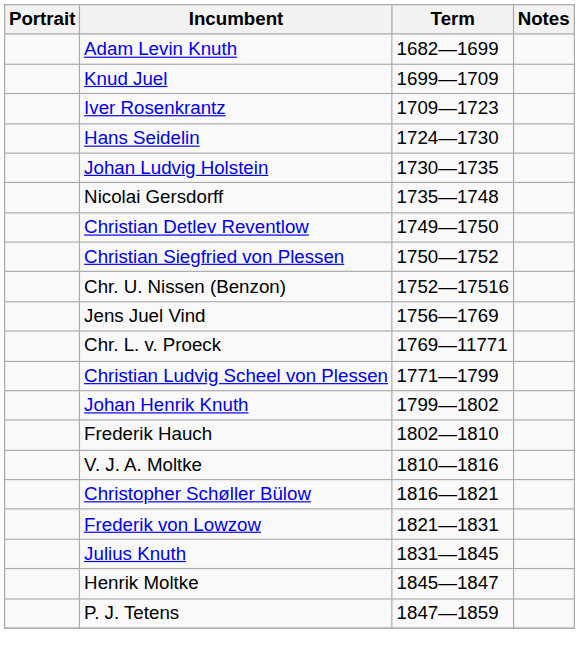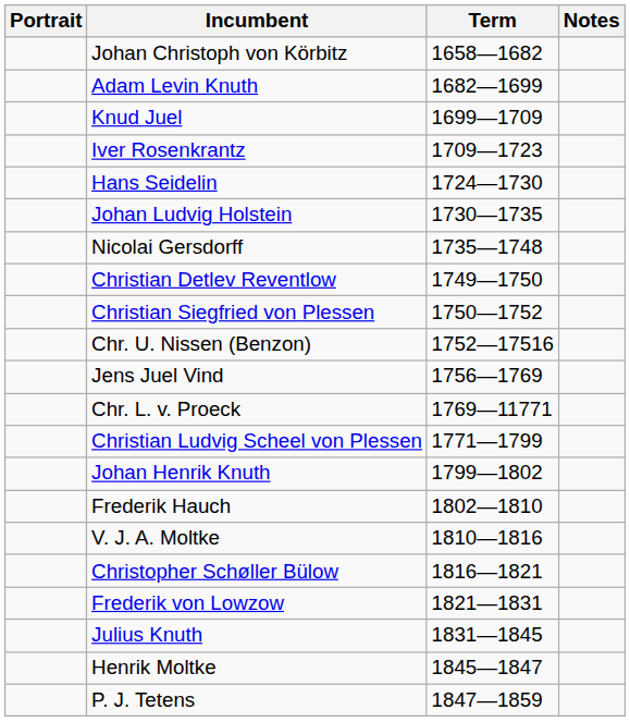+ row: Johan Christoph von Körbitz | 1658—1682
